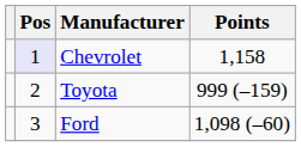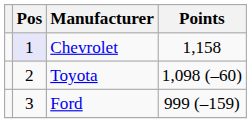Toyota | Points: 999 (–159) -> 1,098 (–60)
Ford | Points: 1,098 (–60) -> 999 (–159)
